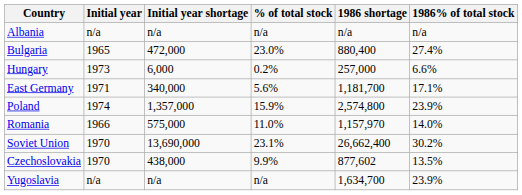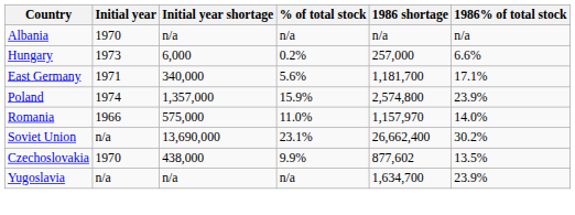Albania | Initial year: n/a -> 1970
- row: Bulgaria | 1965 | 472,000 | 23.0% | 880,400 | 27.4%
Soviet Union | Initial year: 1970 -> n/a
